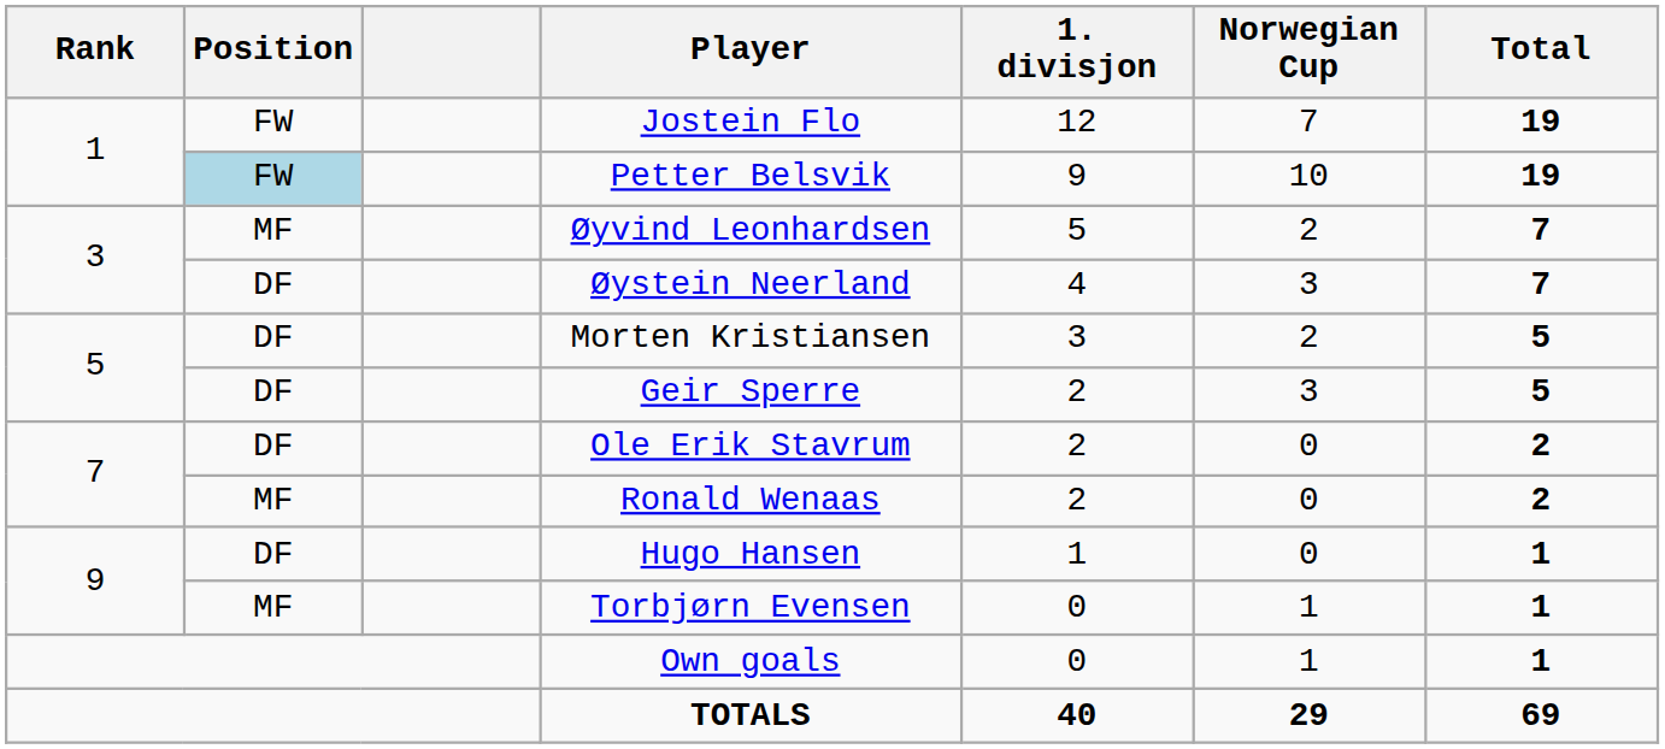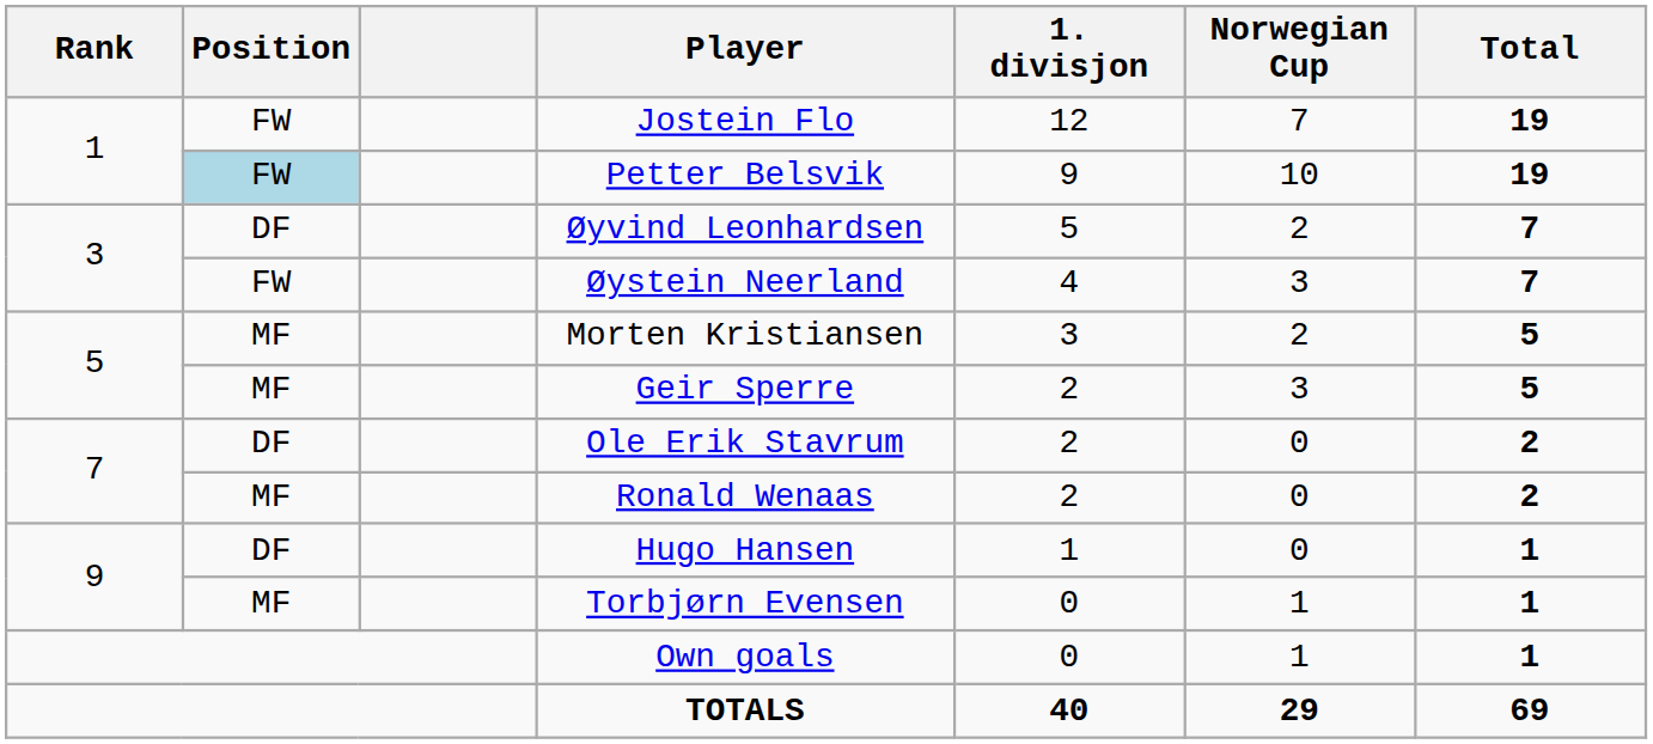Øyvind Leonhardsen | Position: MF -> DF
Øystein Neerland | Position: DF -> FW
Morten Kristiansen | Position: DF -> MF
Geir Sperre | Position: DF -> MF
